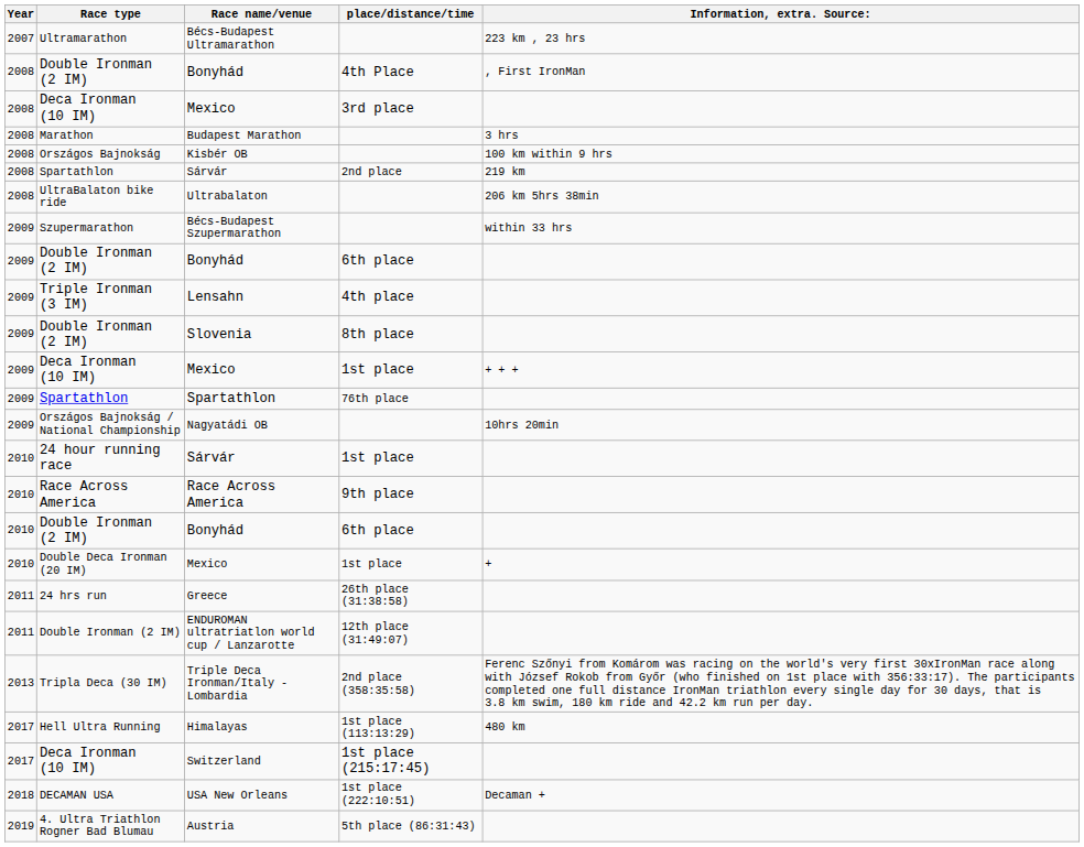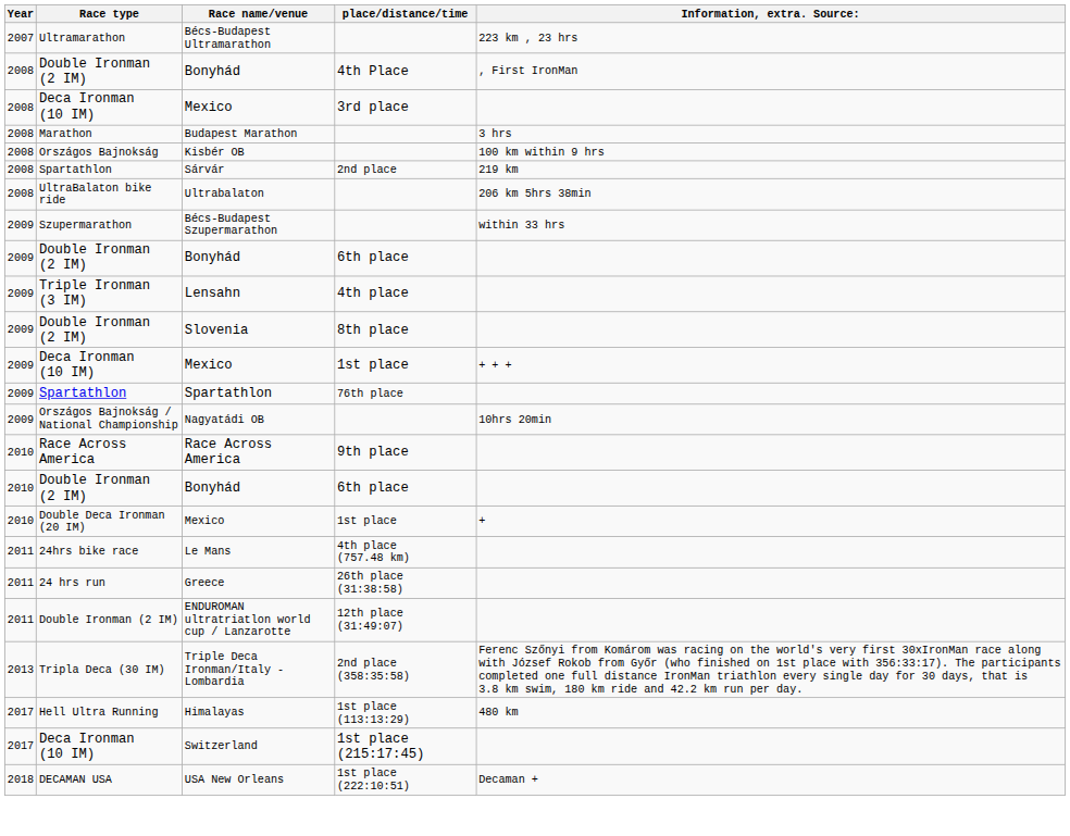- row: 2010 | 24 hour running race | Sárvár | 1st place
+ row: 2011 | 24hrs bike race | Le Mans | 4th place (757.48 km)
- row: 2019 | 4. Ultra Triathlon Rogner Bad Blumau | Austria | 5th place (86:31:43)
